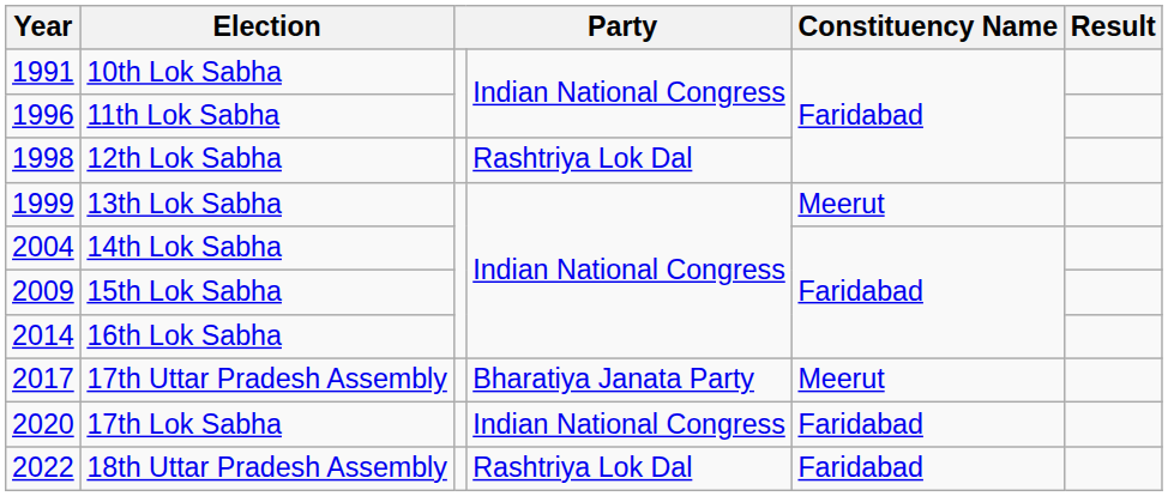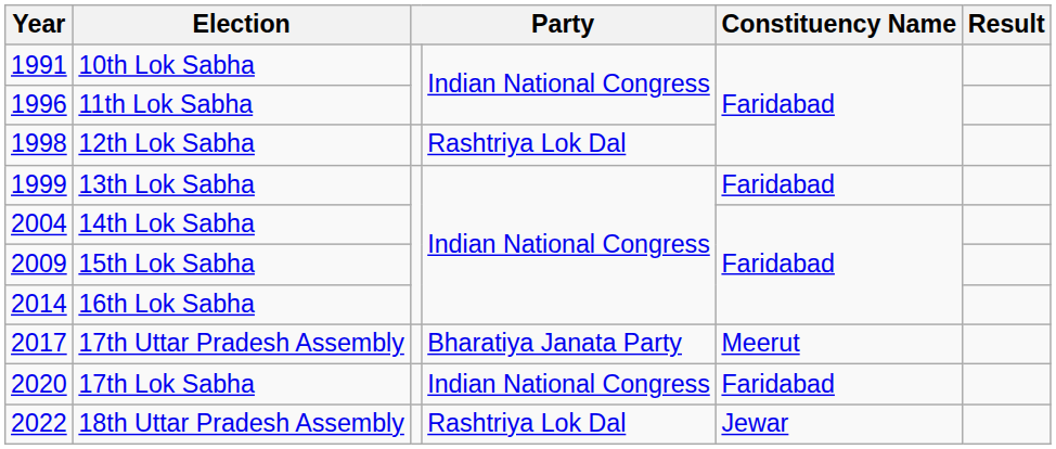13th Lok Sabha | Constituency Name: Meerut -> Faridabad
18th Uttar Pradesh Assembly | Constituency Name: Faridabad -> Jewar
